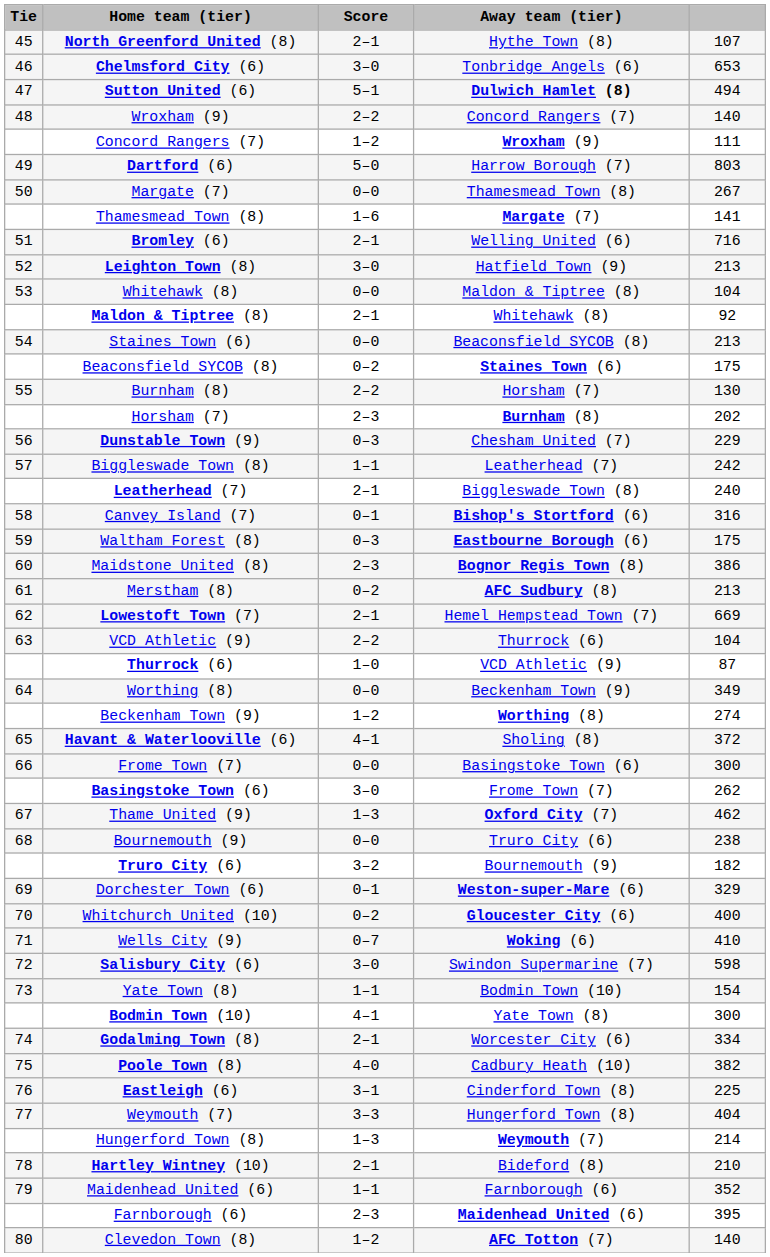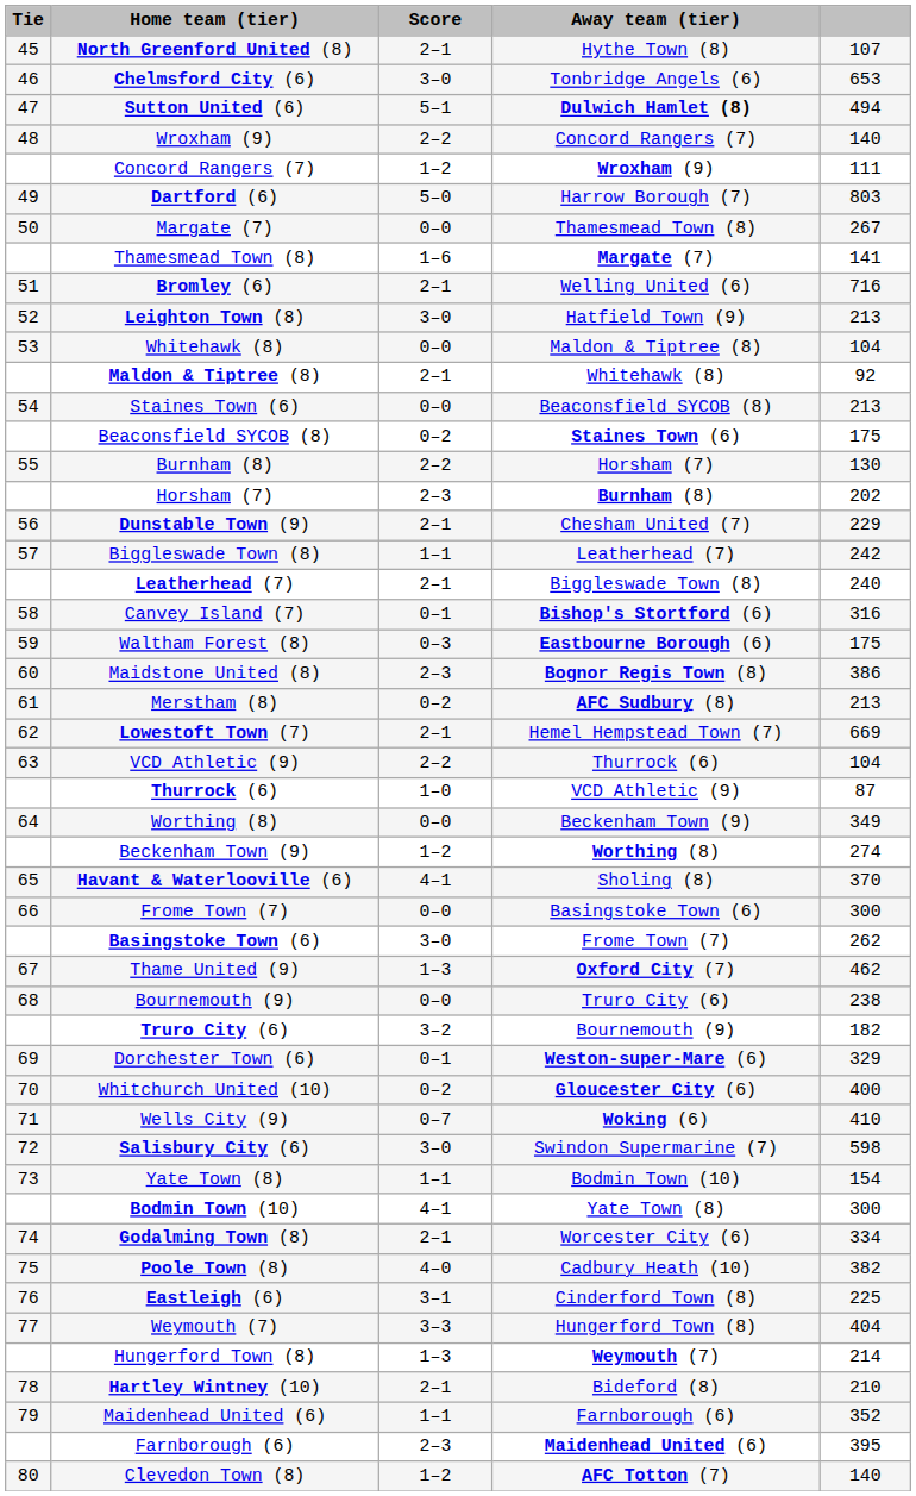Dunstable Town (9) | Score: 0–3 -> 2–1
Havant & Waterlooville (6) | column 5: 372 -> 370
